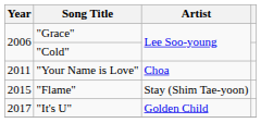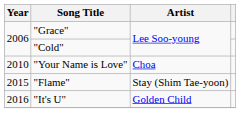"Your Name is Love" | Year: 2011 -> 2010
"It's U" | Year: 2017 -> 2016
